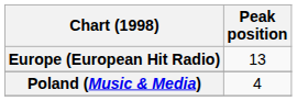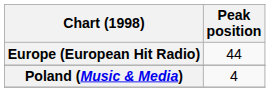Europe (European Hit Radio) | Peak position: 13 -> 44
